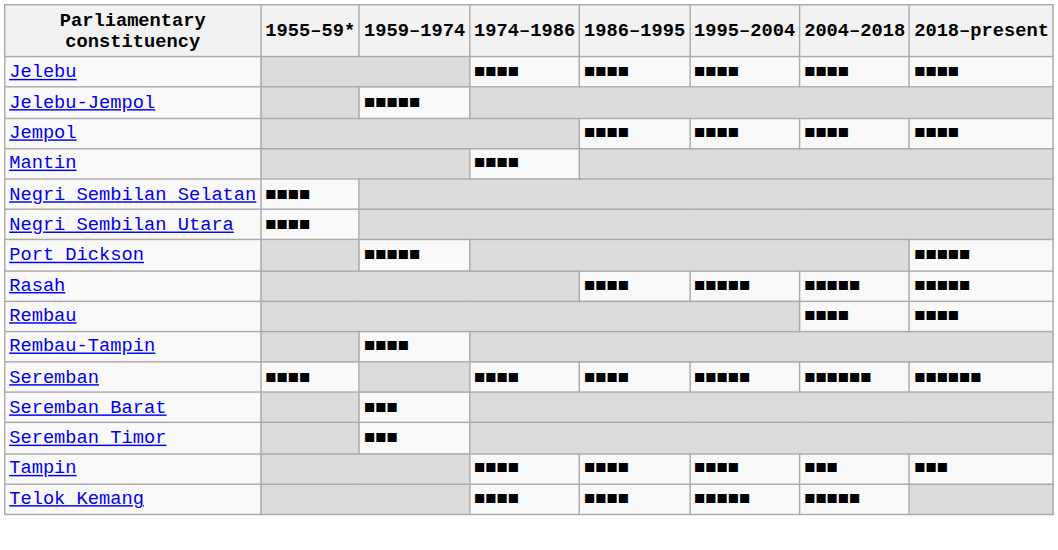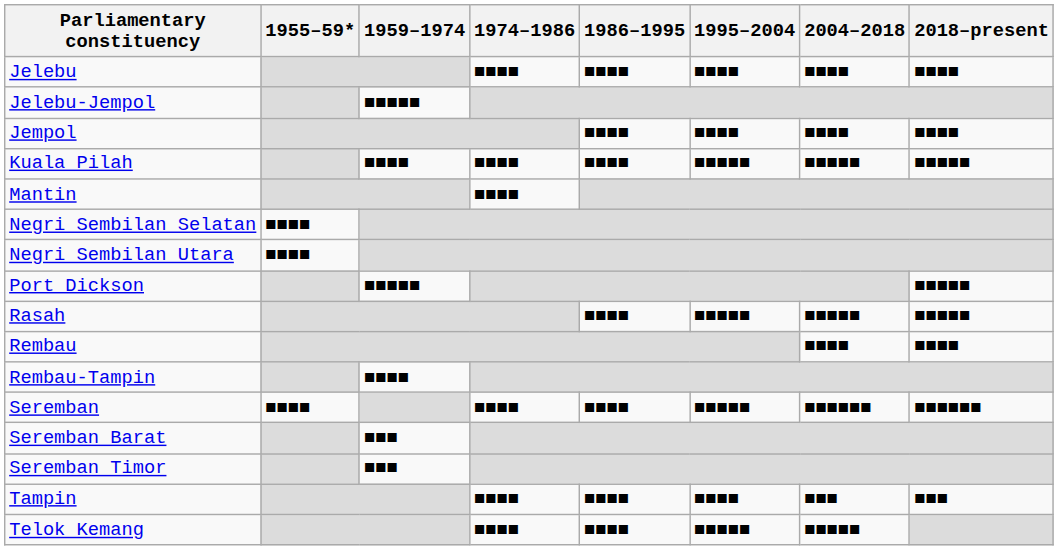+ row: Kuala Pilah | ■■■■ | ■■■■ | ■■■■ | ■■■■■ | ■■■■■ | ■■■■■
